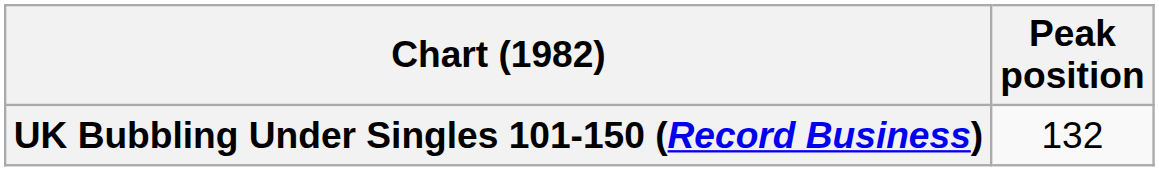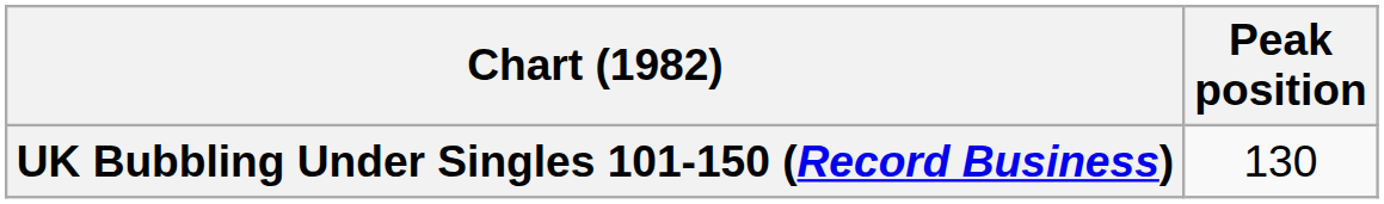UK Bubbling Under Singles 101-150 (Record Business) | Peak position: 132 -> 130
